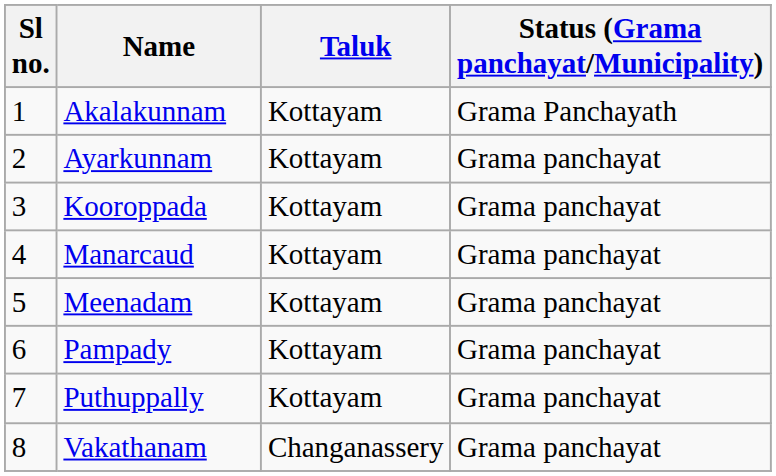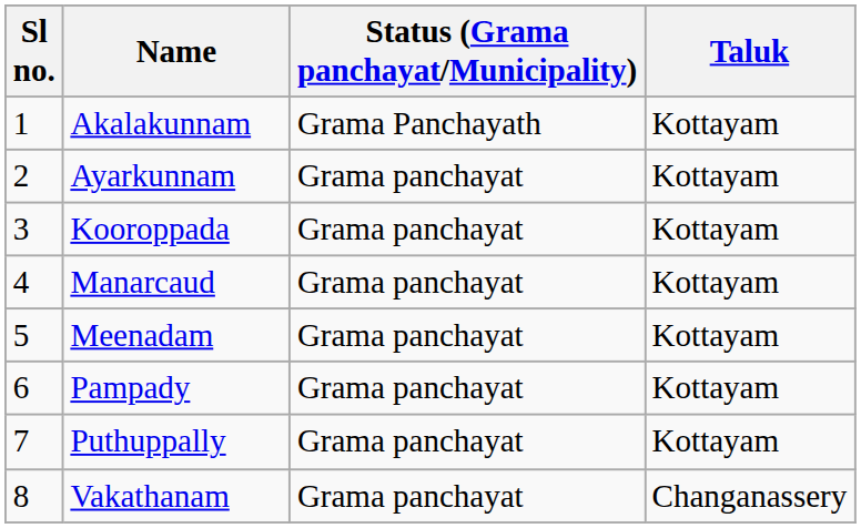columns swapped: Status (Grama panchayat/Municipality) <-> Taluk
